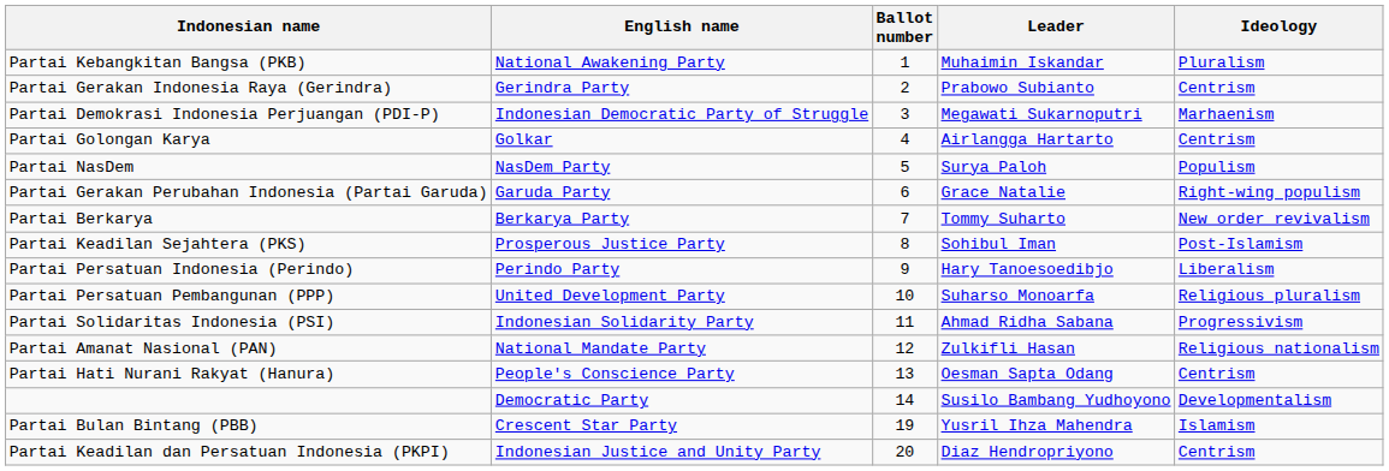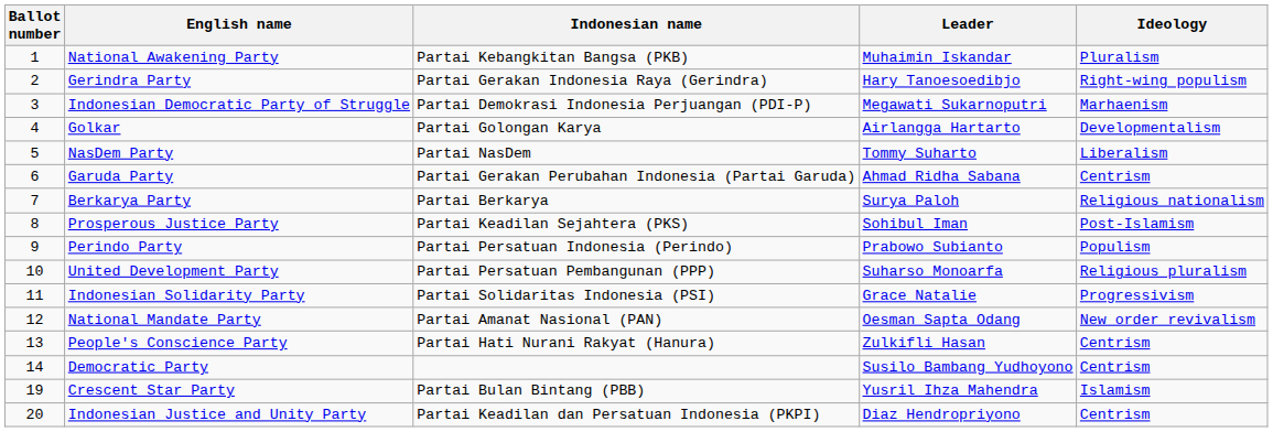columns swapped: Ballot number <-> Indonesian name
Gerindra Party | Leader: Prabowo Subianto -> Hary Tanoesoedibjo
Gerindra Party | Ideology: Centrism -> Right-wing populism
Golkar | Ideology: Centrism -> Developmentalism
NasDem Party | Leader: Surya Paloh -> Tommy Suharto
NasDem Party | Ideology: Populism -> Liberalism
Garuda Party | Leader: Grace Natalie -> Ahmad Ridha Sabana
Garuda Party | Ideology: Right-wing populism -> Centrism
Berkarya Party | Leader: Tommy Suharto -> Surya Paloh
Berkarya Party | Ideology: New order revivalism -> Religious nationalism
Perindo Party | Leader: Hary Tanoesoedibjo -> Prabowo Subianto
Perindo Party | Ideology: Liberalism -> Populism
Indonesian Solidarity Party | Leader: Ahmad Ridha Sabana -> Grace Natalie
National Mandate Party | Leader: Zulkifli Hasan -> Oesman Sapta Odang
National Mandate Party | Ideology: Religious nationalism -> New order revivalism
People's Conscience Party | Leader: Oesman Sapta Odang -> Zulkifli Hasan
Democratic Party | Ideology: Developmentalism -> Centrism
